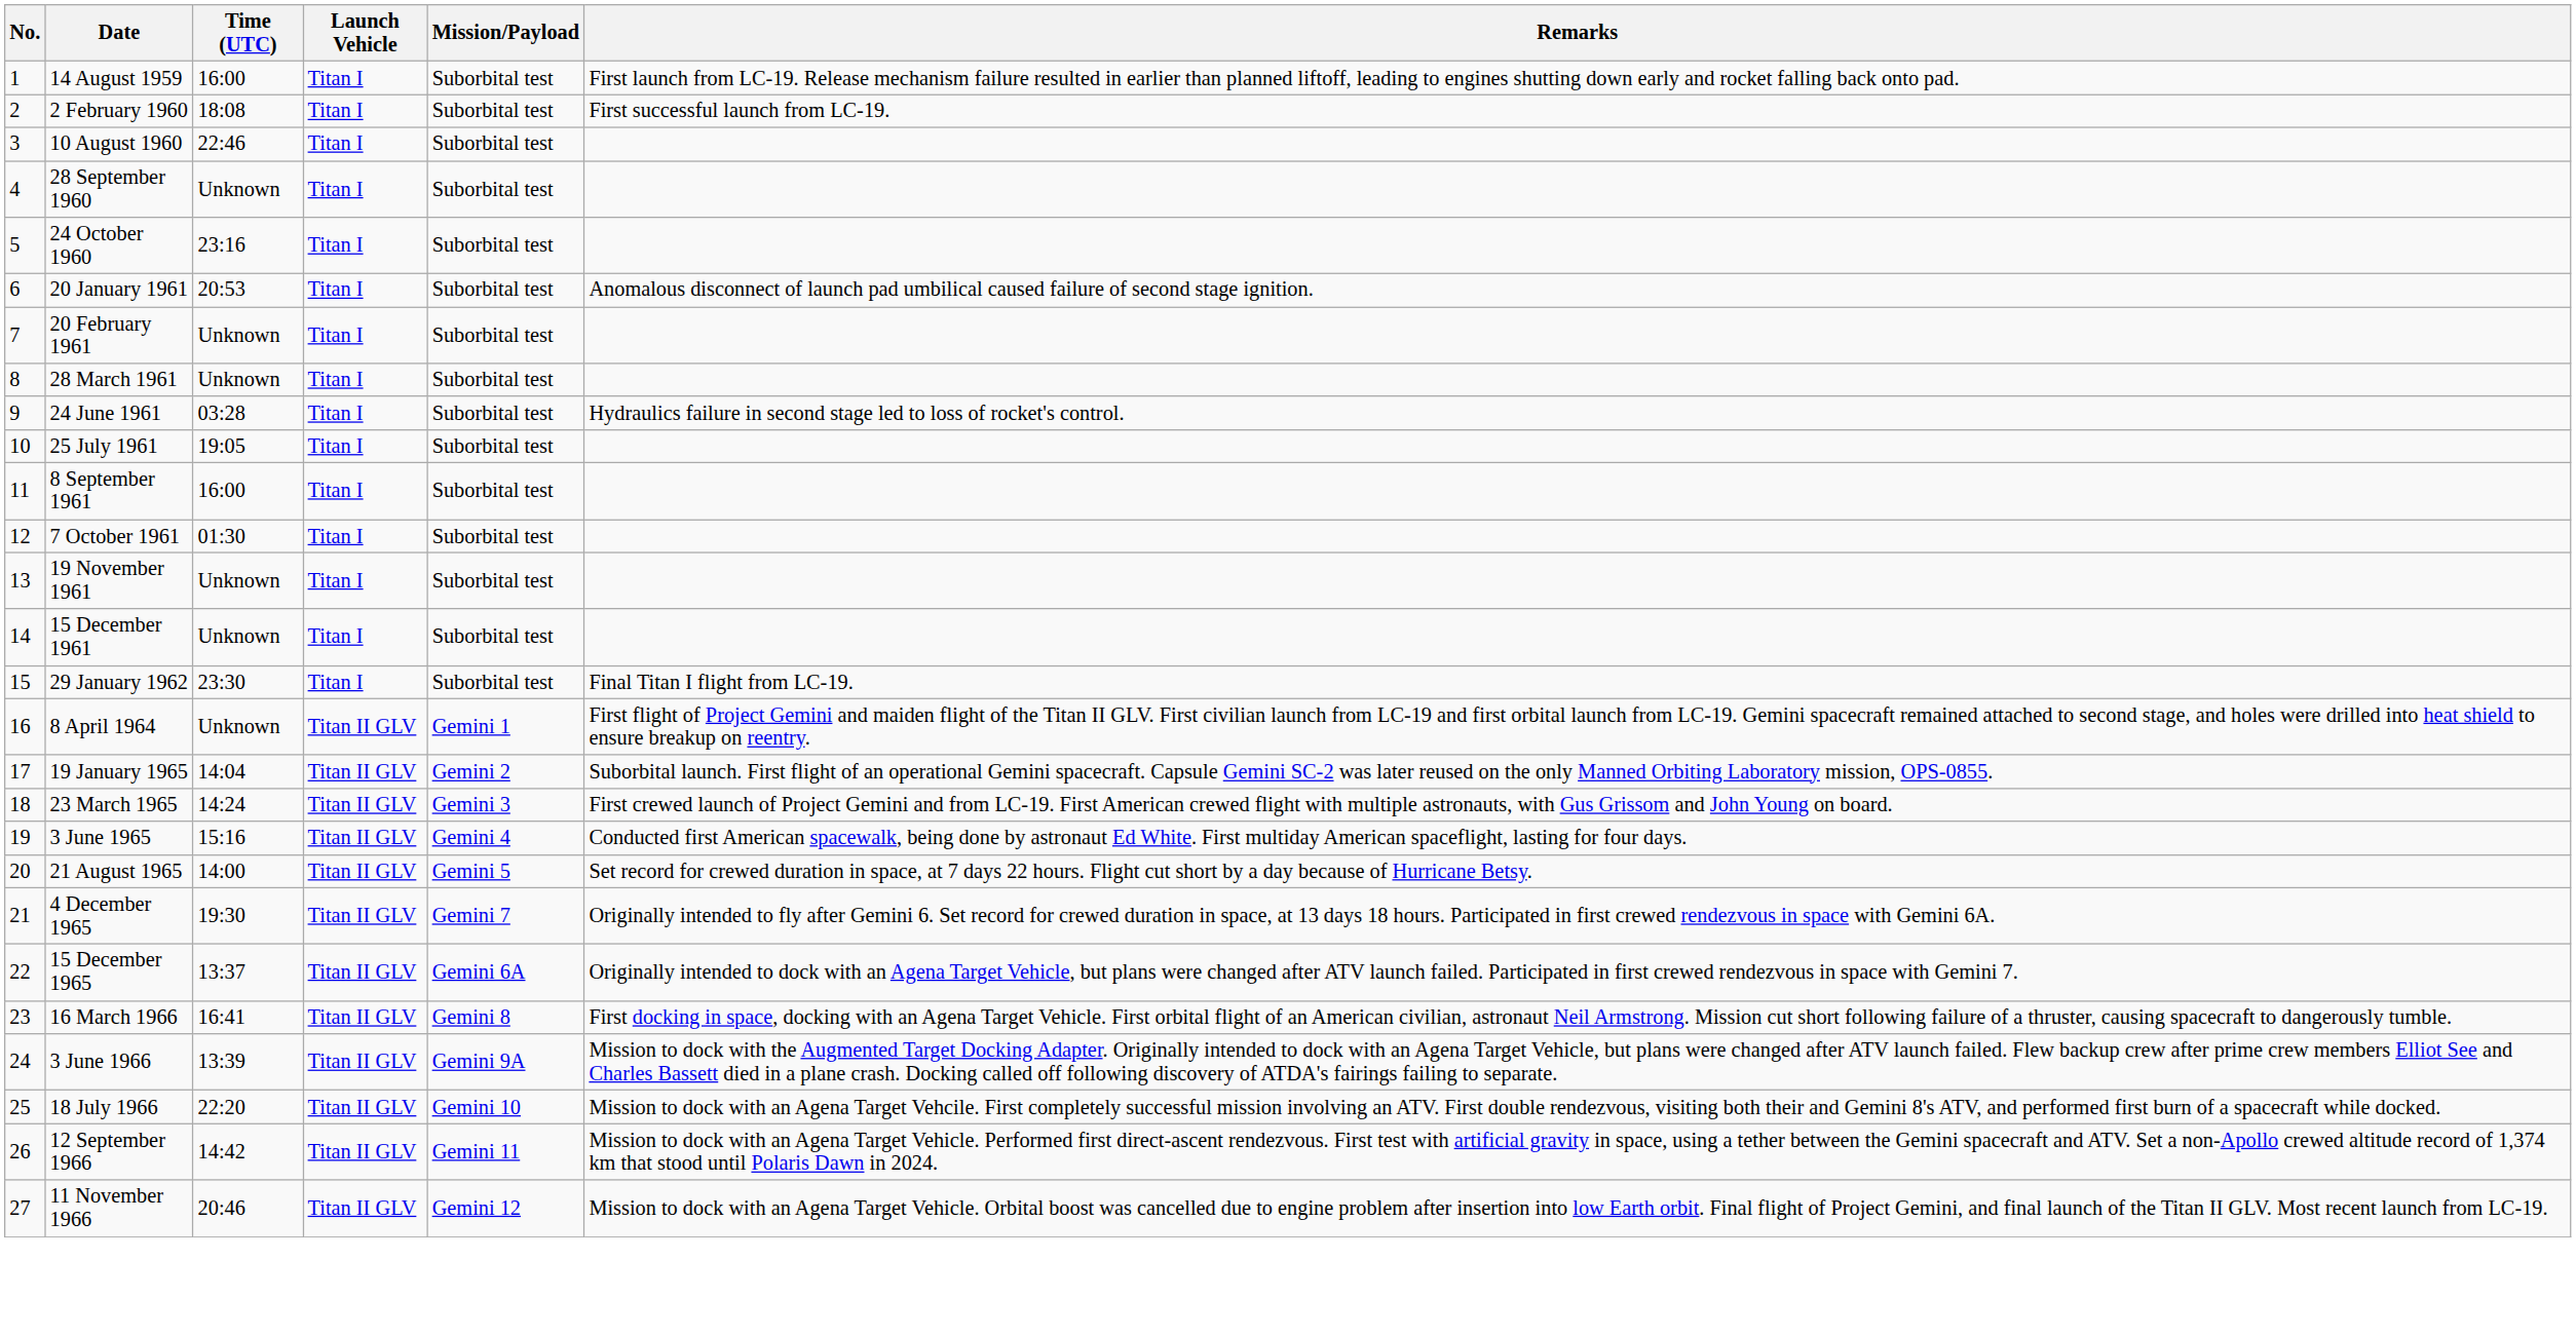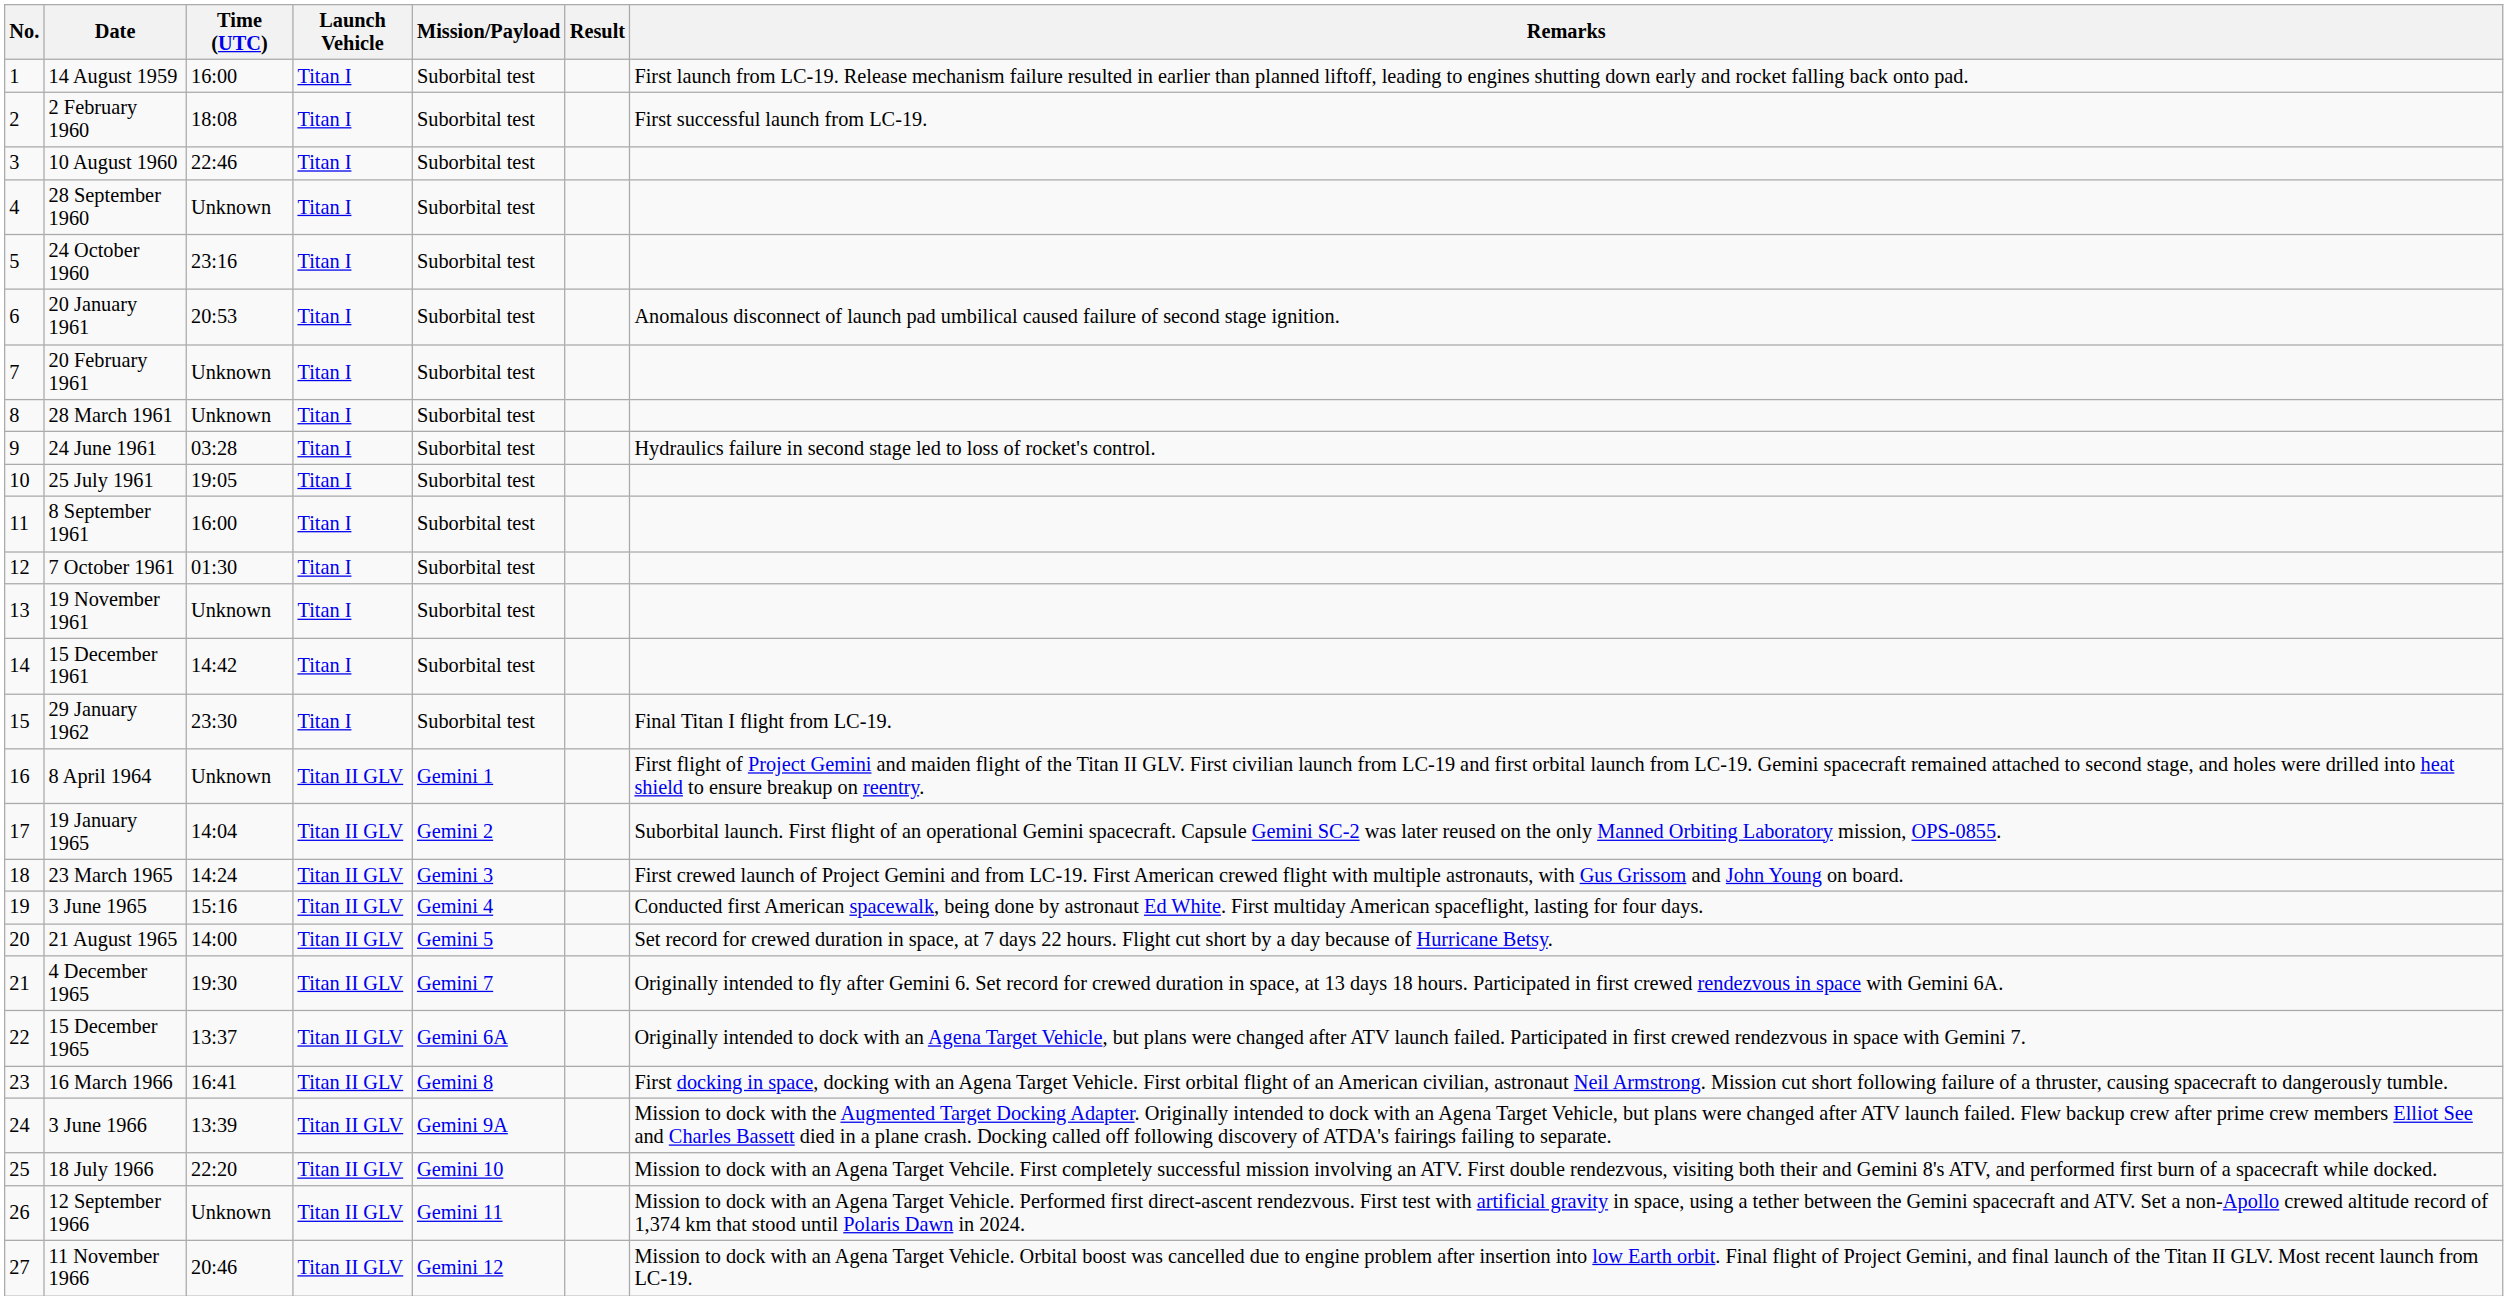+ column: Result
15 December 1961 | Time (UTC): Unknown -> 14:42
12 September 1966 | Time (UTC): 14:42 -> Unknown
